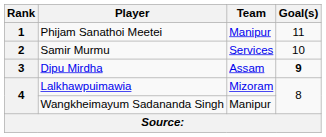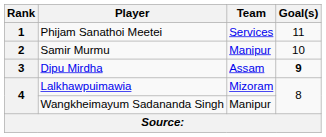Phijam Sanathoi Meetei | Team: Manipur -> Services
Samir Murmu | Team: Services -> Manipur
